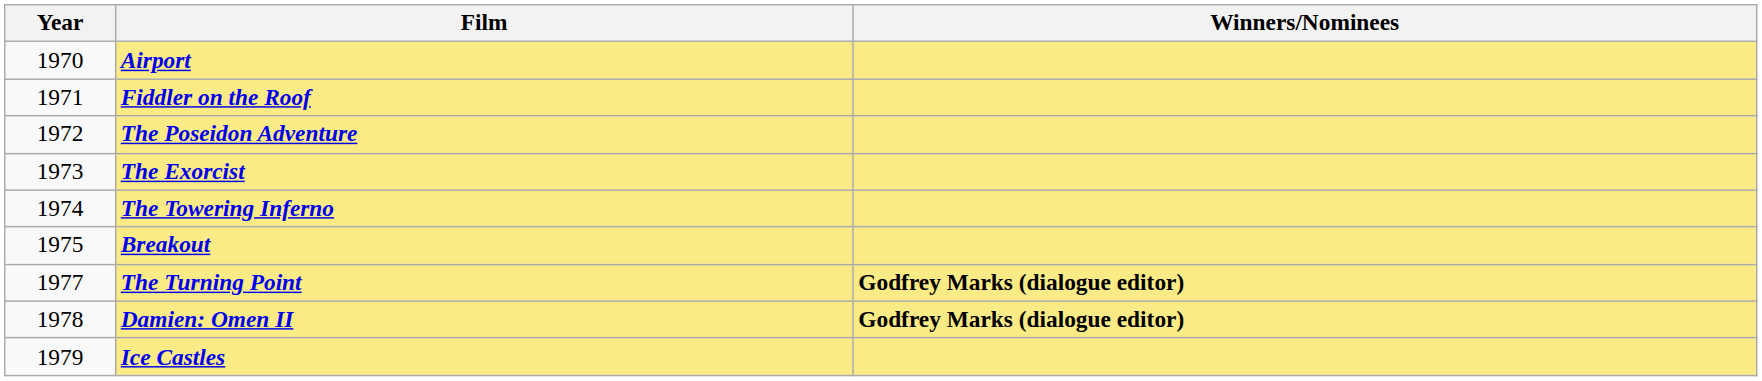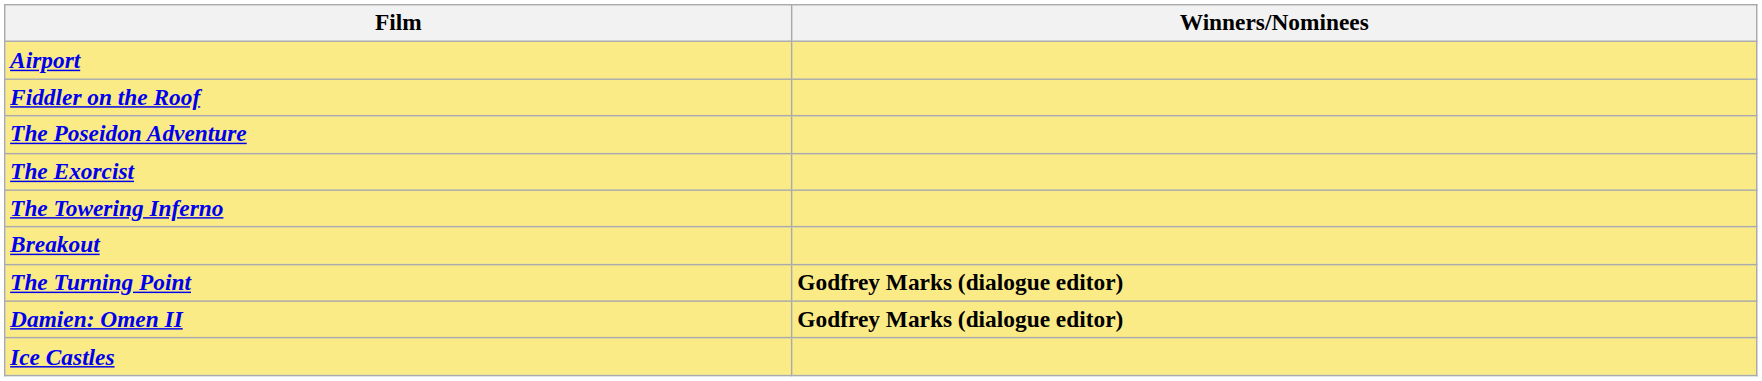- column: Year | 1970 | 1971 | 1972 | 1973 | 1974 | 1975 | 1977 | 1978 | 1979
